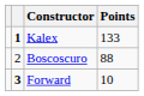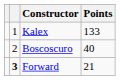Kalex | column 2: bold -> normal
Boscoscuro | Points: 88 -> 40
Forward | Points: 10 -> 21
